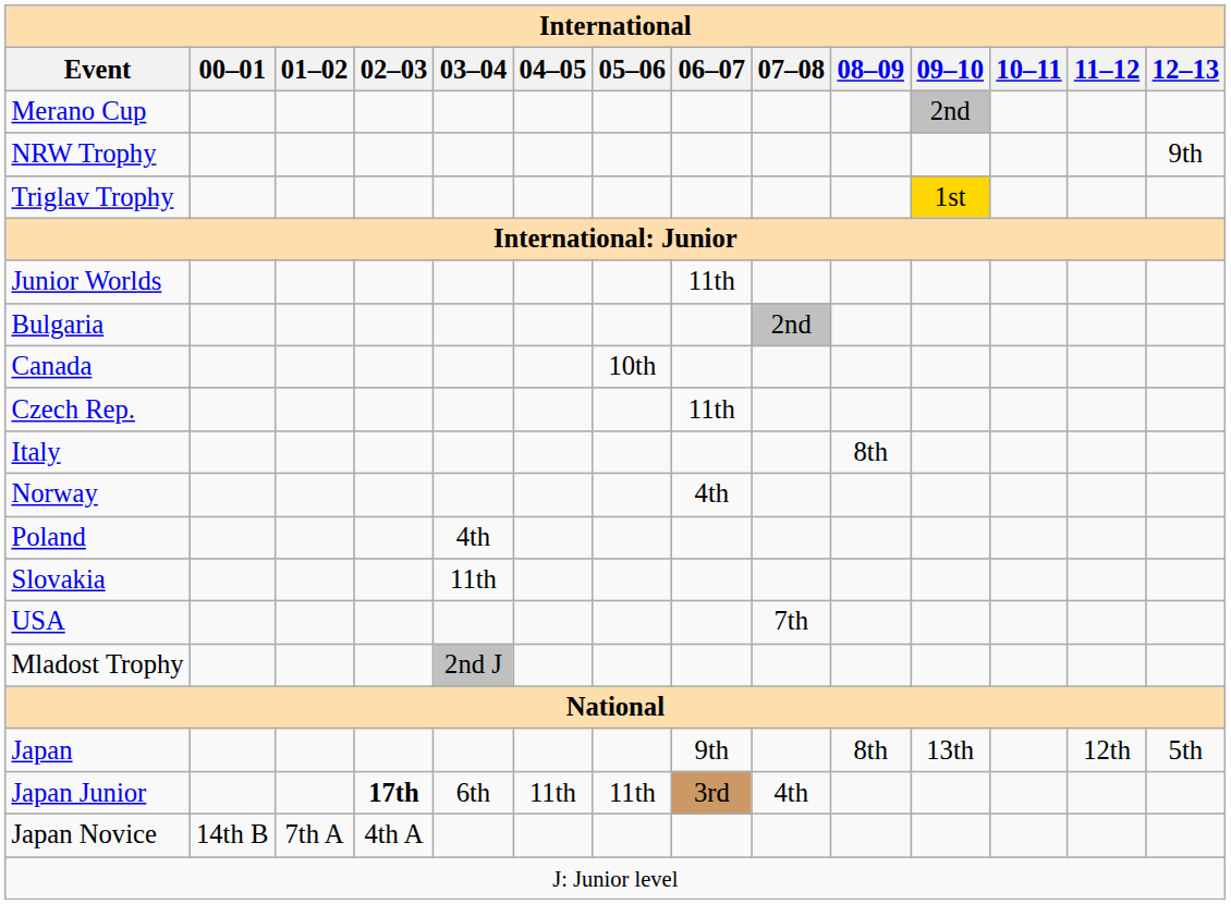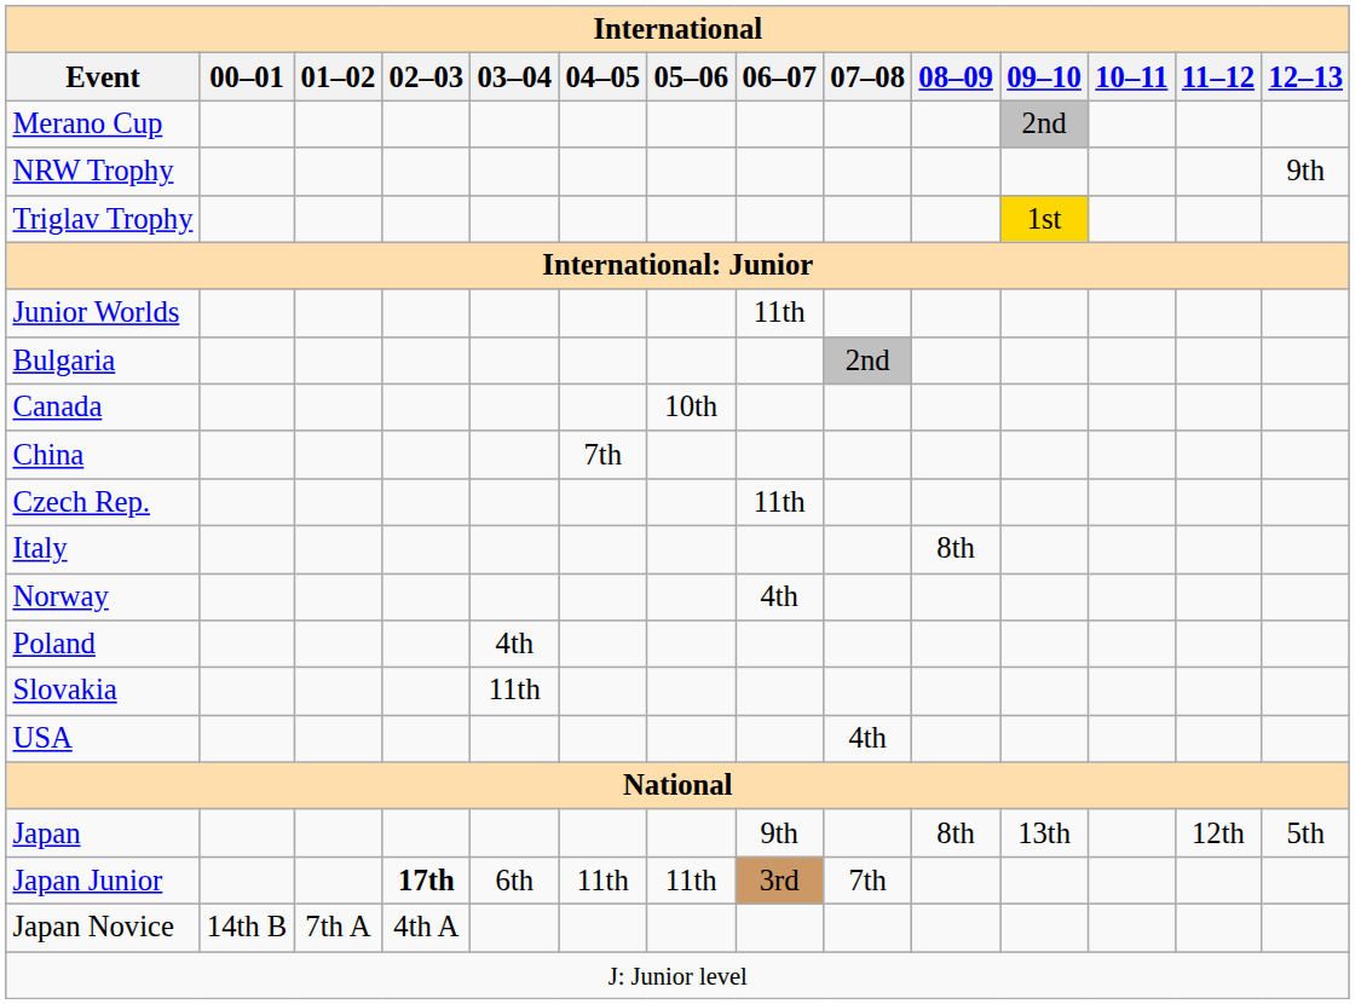+ row: China | 7th
USA | 07–08: 7th -> 4th
- row: Mladost Trophy | 2nd J
Japan Junior | 07–08: 4th -> 7th
